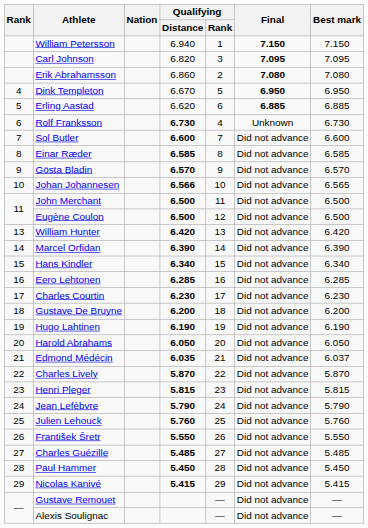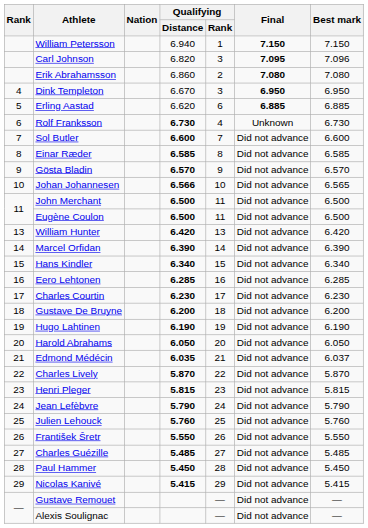Carl Johnson | Best mark: 7.095 -> 7.096
Dink Templeton | Qualifying / Rank: 5 -> 3
Eugène Coulon | Qualifying / Rank: 12 -> 11
